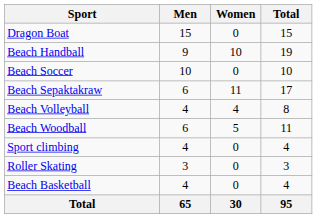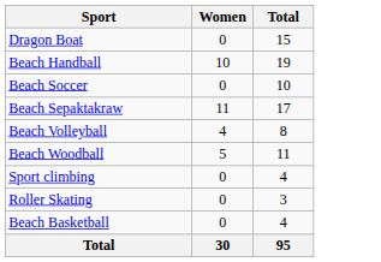- column: Men | 15 | 9 | 10 | 6 | 4 | 6 | 4 | 3 | 4 | 65
